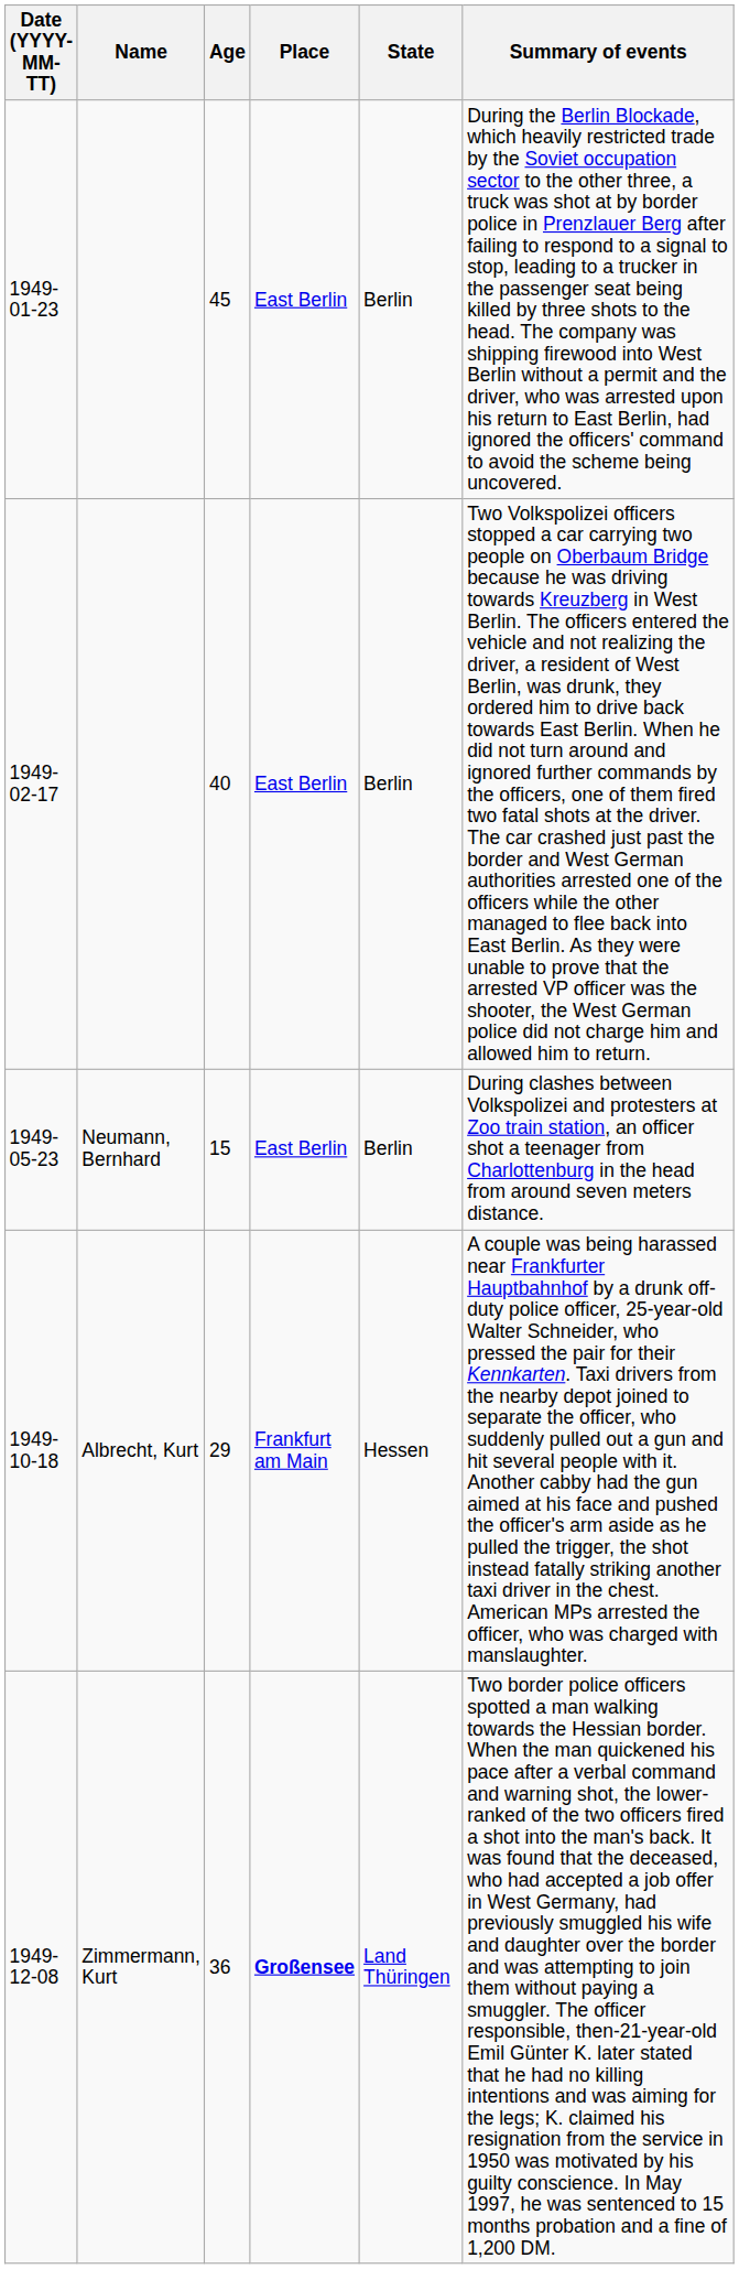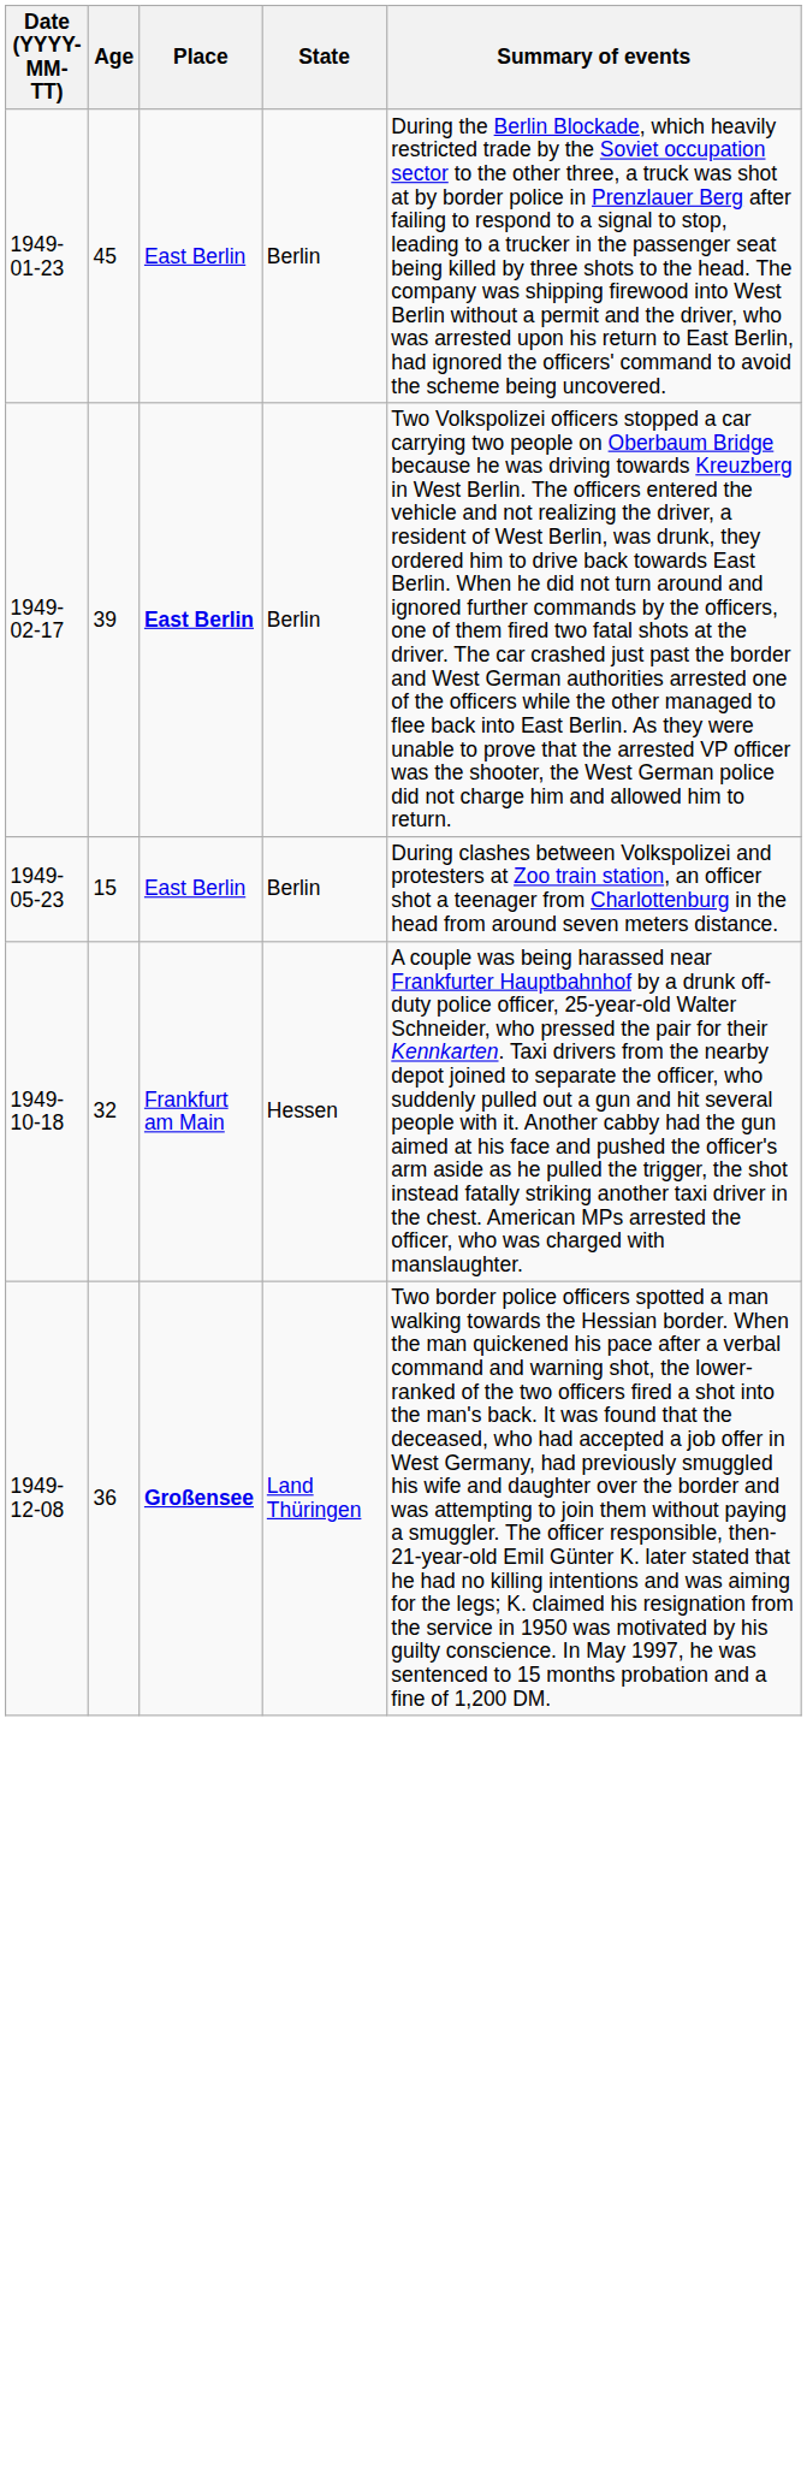- column: Name | Neumann, Bernhard | Albrecht, Kurt | Zimmermann, Kurt
1949-02-17 | Age: 40 -> 39
1949-02-17 | Place: normal -> bold
1949-10-18 | Age: 29 -> 32
